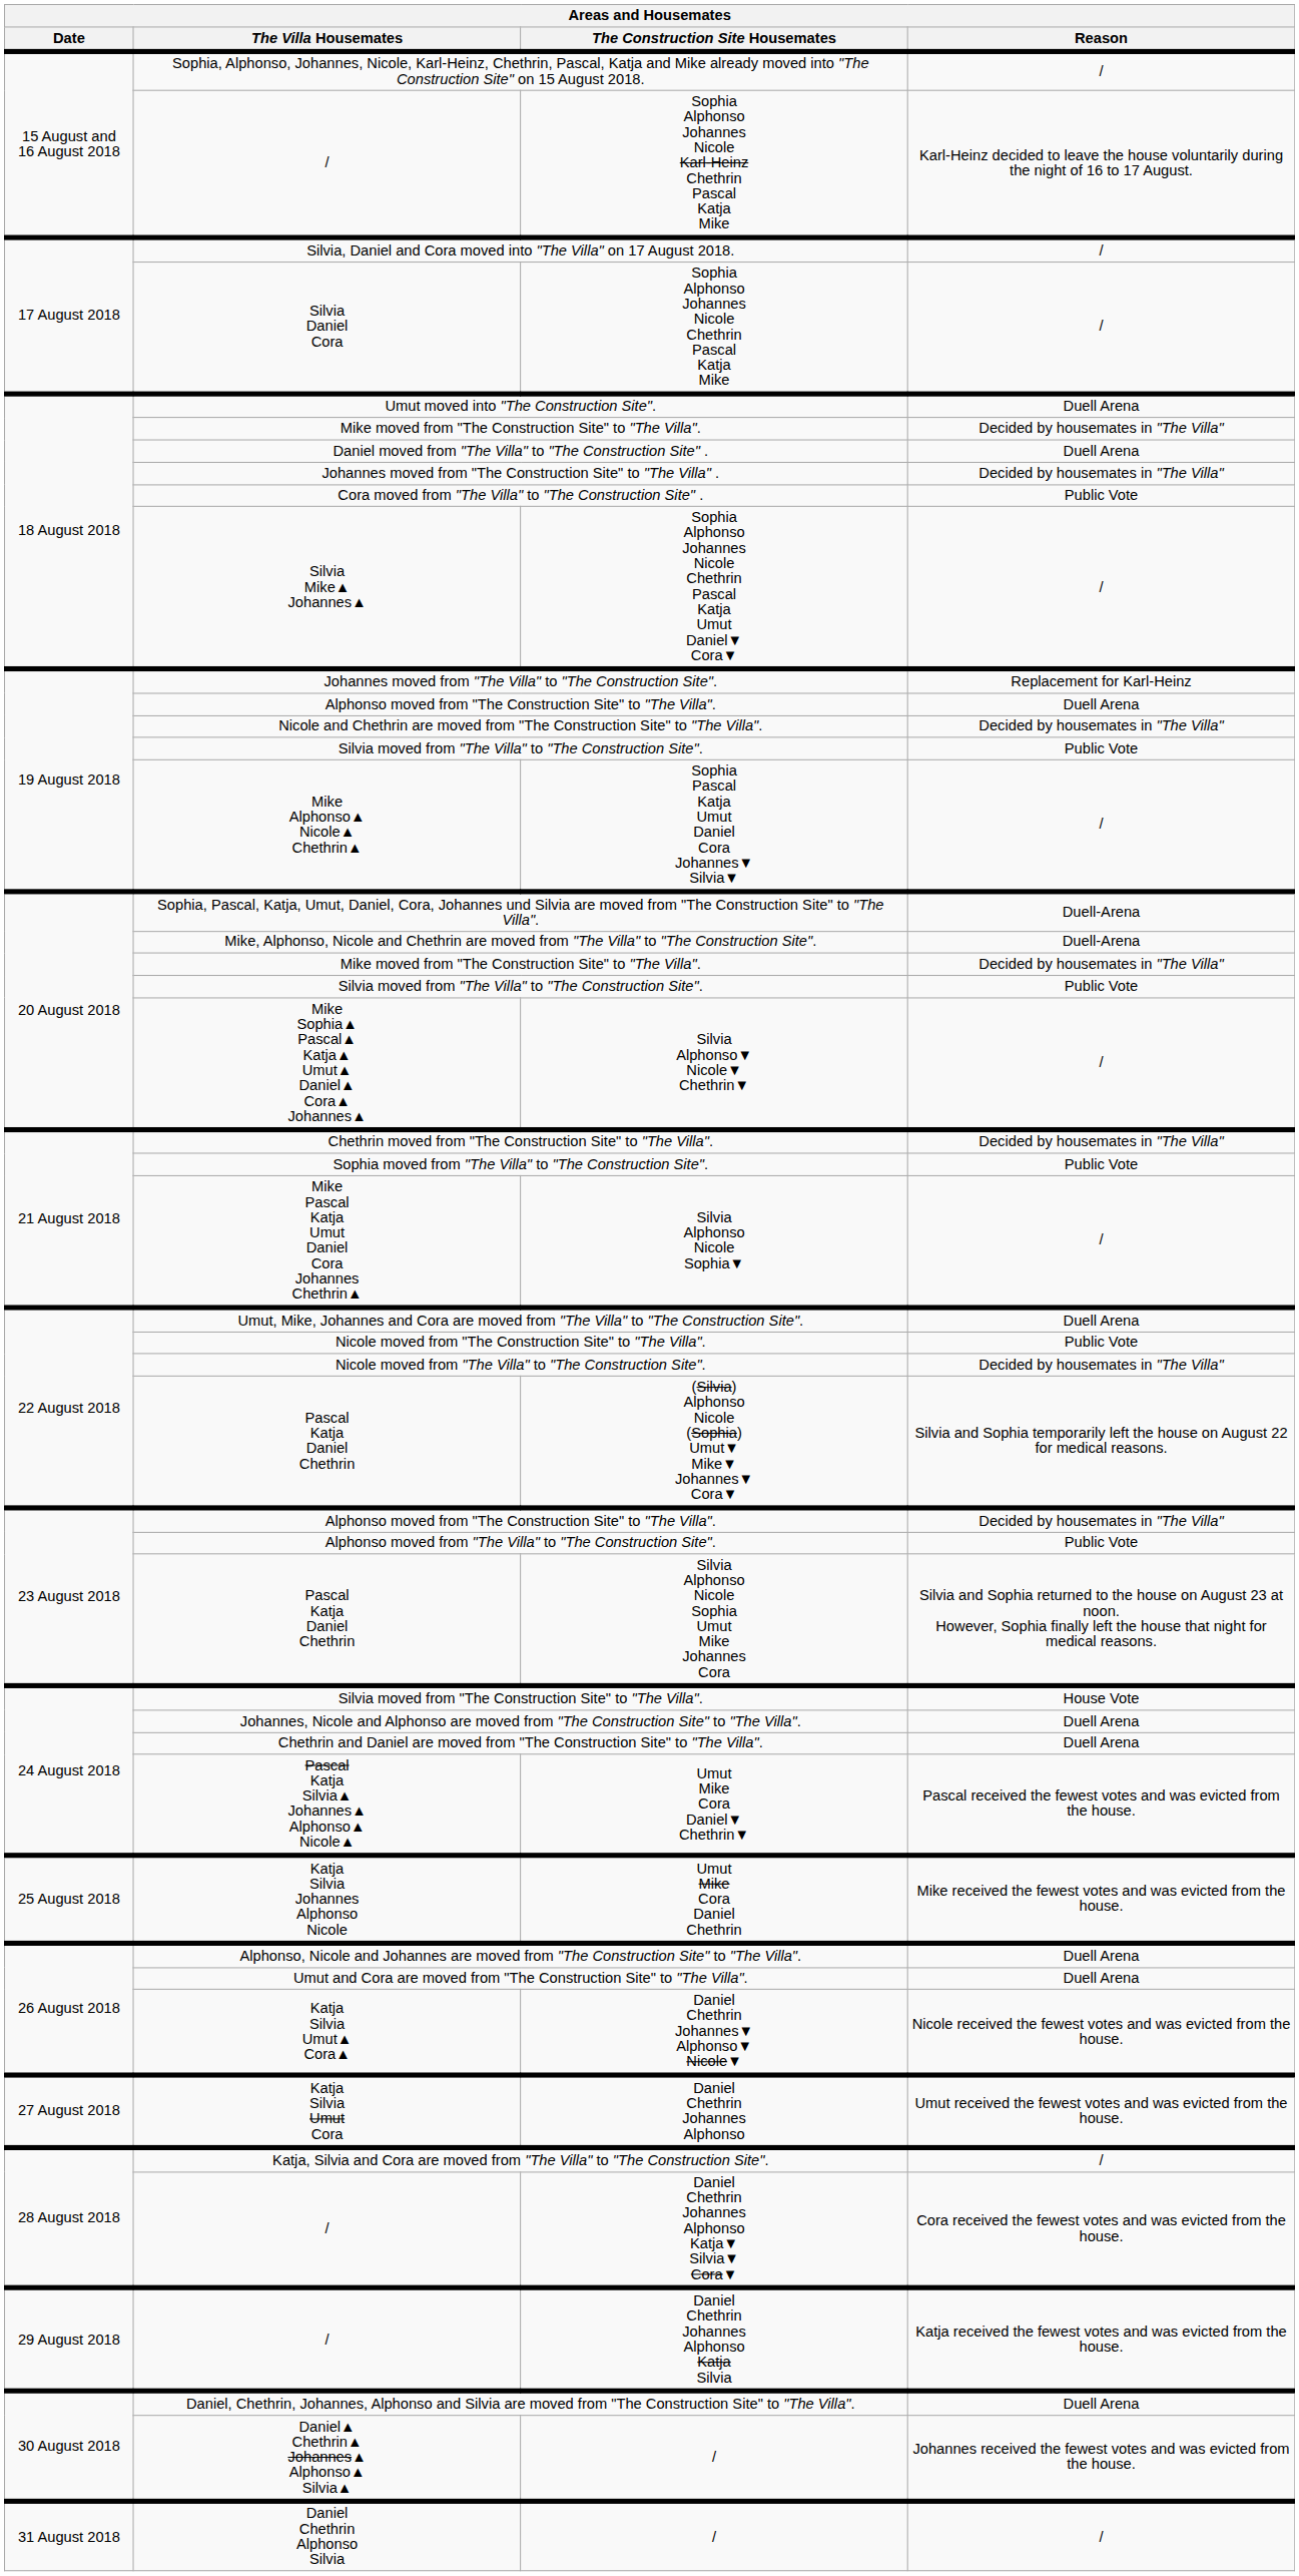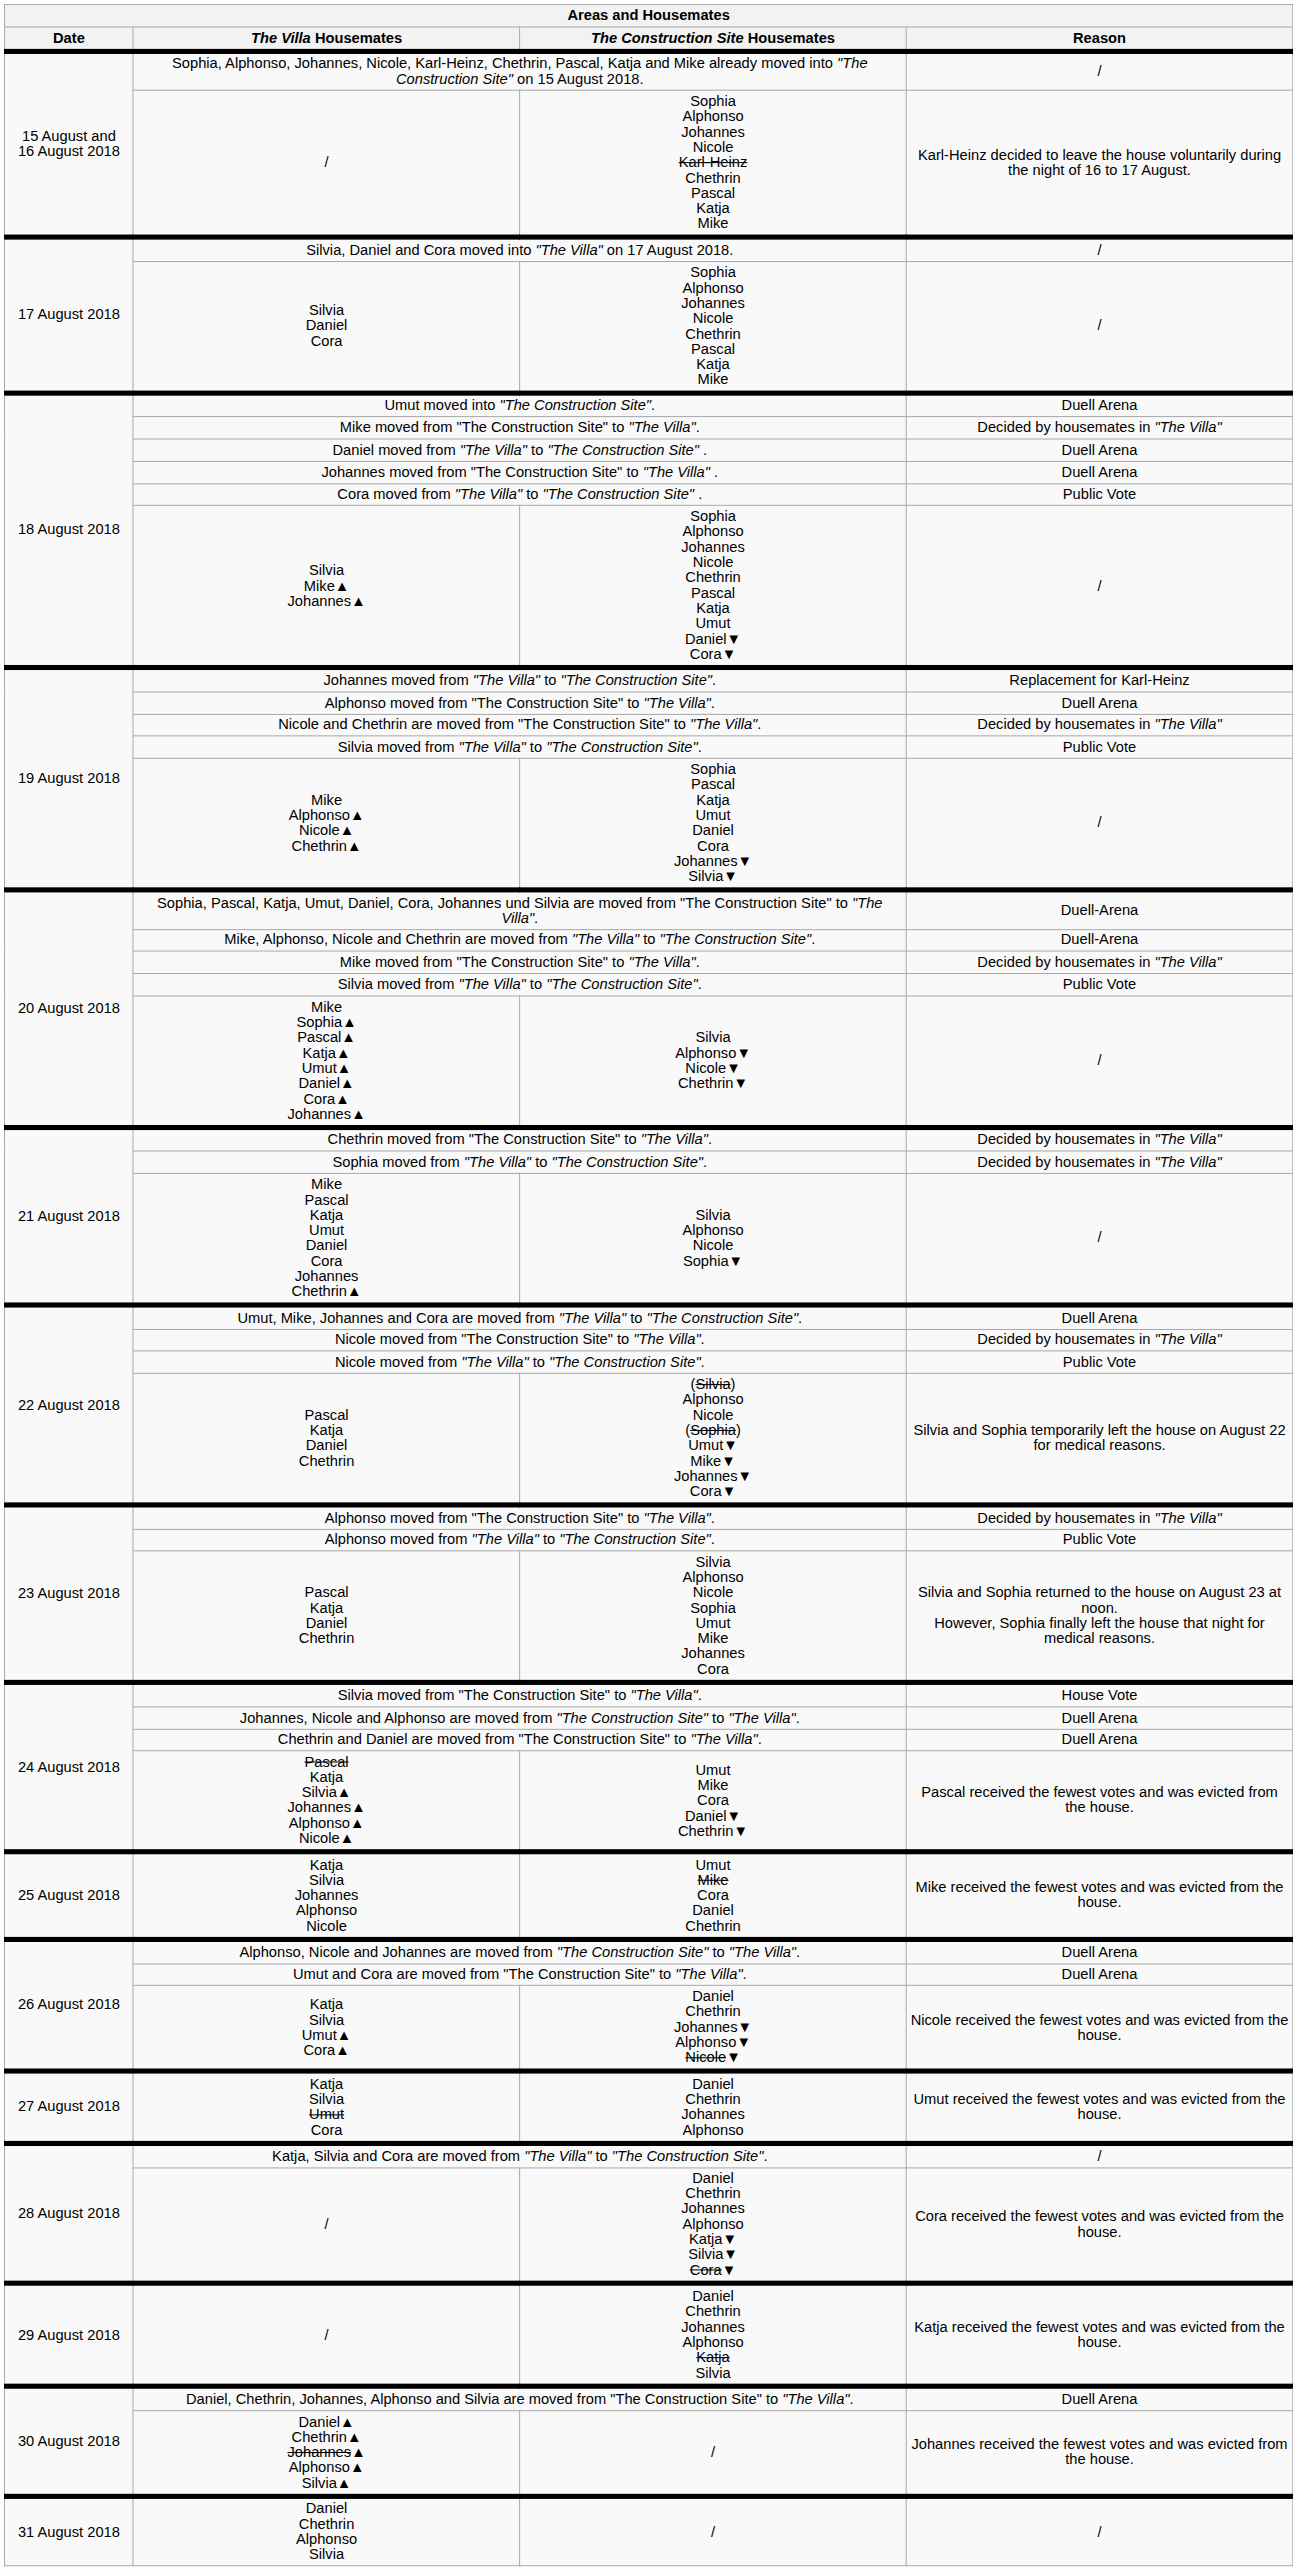Johannes moved from "The Construction Site" to "The Villa" . | Reason: Decided by housemates in "The Villa" -> Duell Arena
Sophia moved from "The Villa" to "The Construction Site". | Reason: Public Vote -> Decided by housemates in "The Villa"
Nicole moved from "The Construction Site" to "The Villa". | Reason: Public Vote -> Decided by housemates in "The Villa"
Nicole moved from "The Villa" to "The Construction Site". | Reason: Decided by housemates in "The Villa" -> Public Vote
